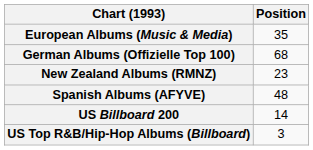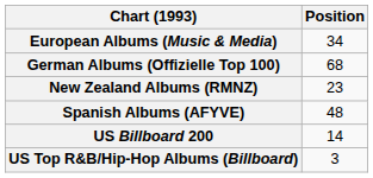European Albums (Music & Media) | Position: 35 -> 34
